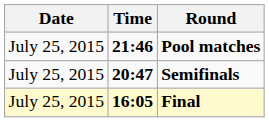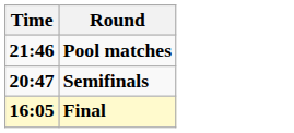- column: Date | July 25, 2015 | July 25, 2015 | July 25, 2015
